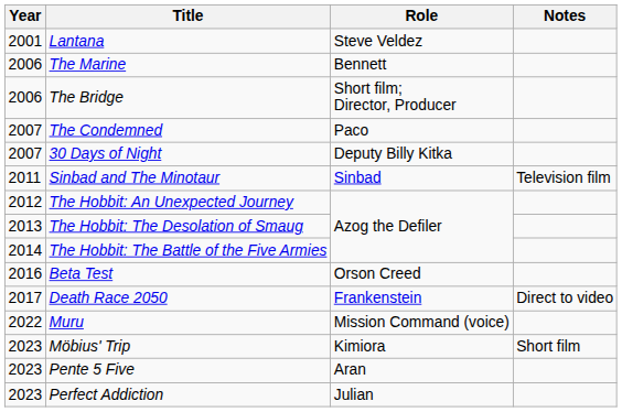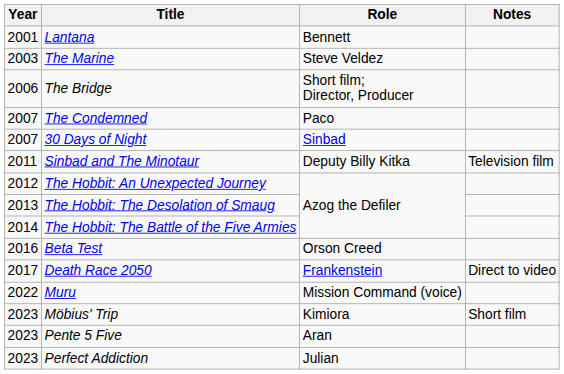Lantana | Role: Steve Veldez -> Bennett
The Marine | Year: 2006 -> 2003
The Marine | Role: Bennett -> Steve Veldez
30 Days of Night | Role: Deputy Billy Kitka -> Sinbad
Sinbad and The Minotaur | Role: Sinbad -> Deputy Billy Kitka
